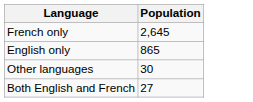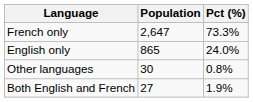+ column: Pct (%) | 73.3% | 24.0% | 0.8% | 1.9%
French only | Population: 2,645 -> 2,647
